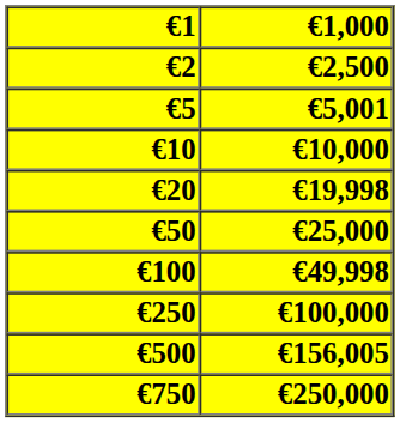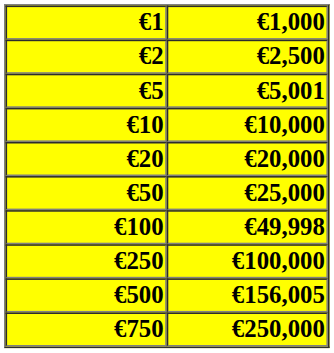€20 | €1,000: €19,998 -> €20,000
